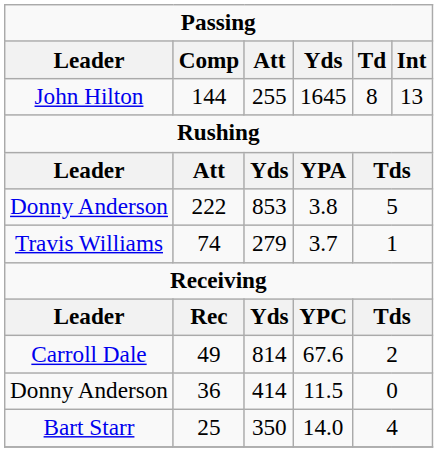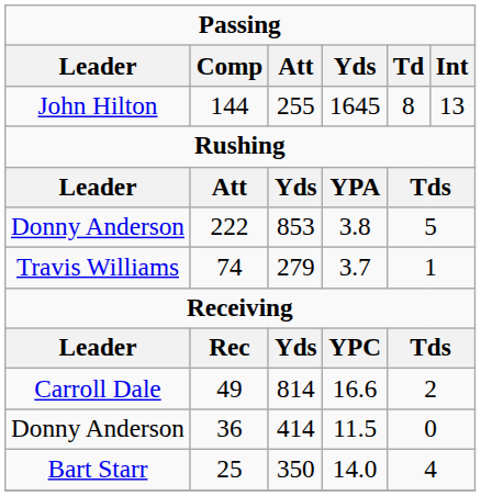49 | Yds: 67.6 -> 16.6
